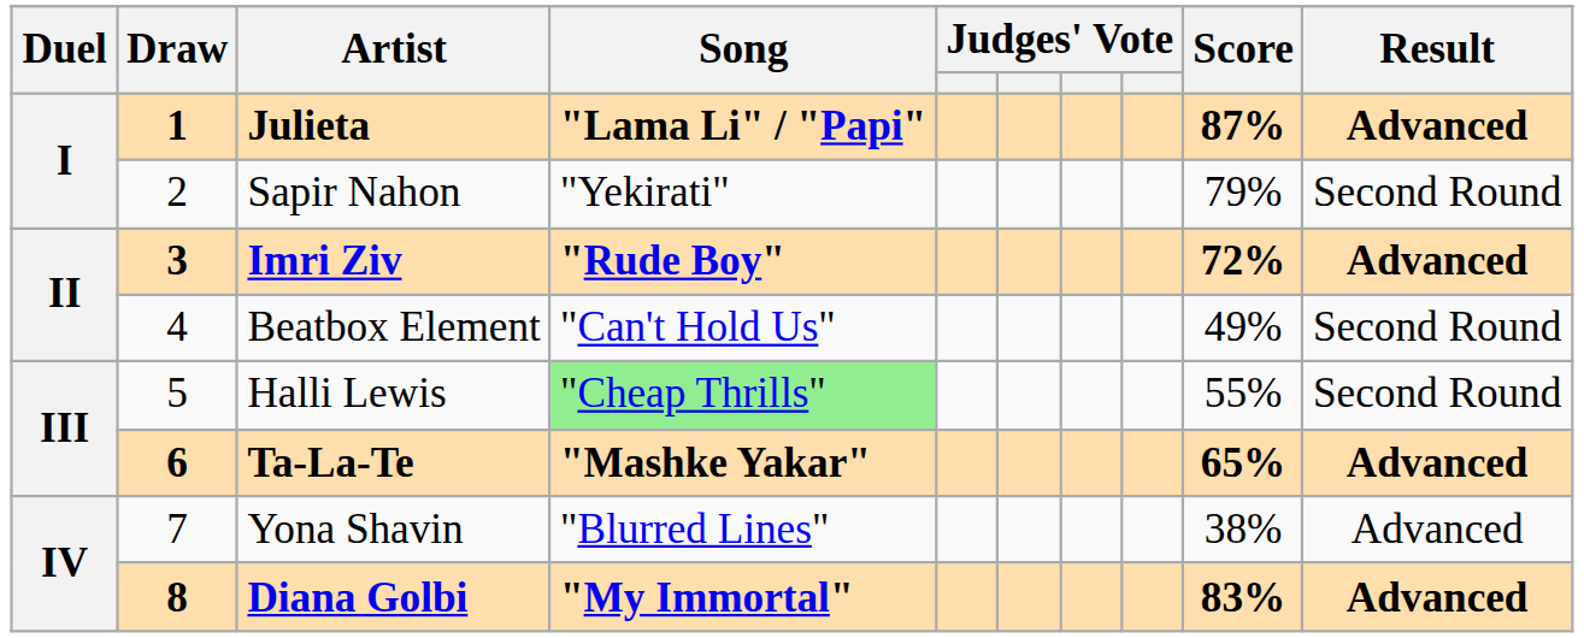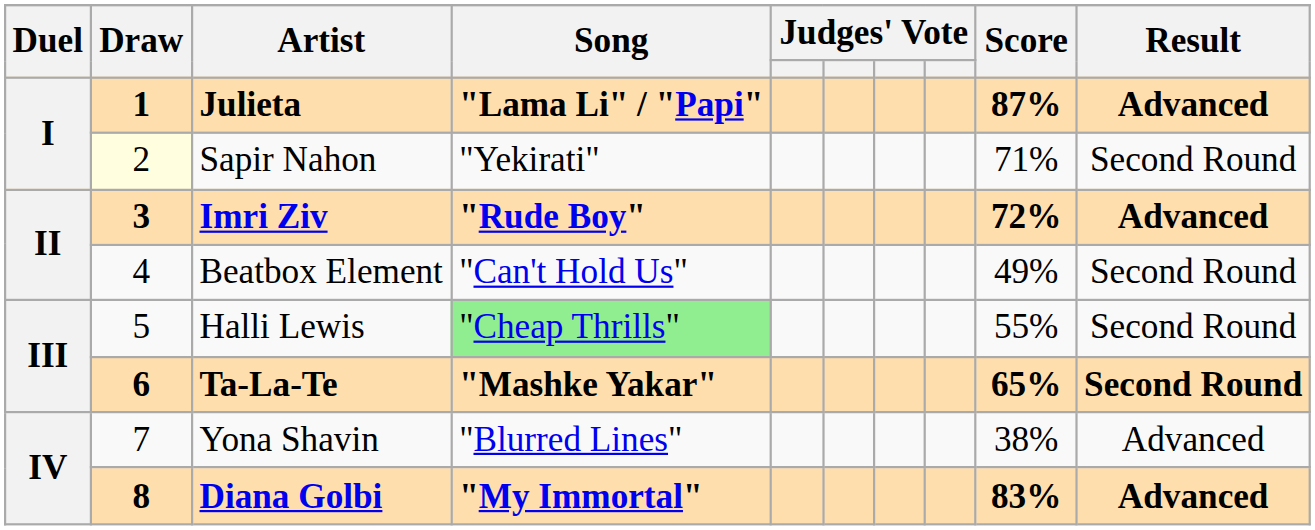Sapir Nahon | Draw: no background -> lightyellow background
Sapir Nahon | Score: 79% -> 71%
Ta-La-Te | Result: Advanced -> Second Round
